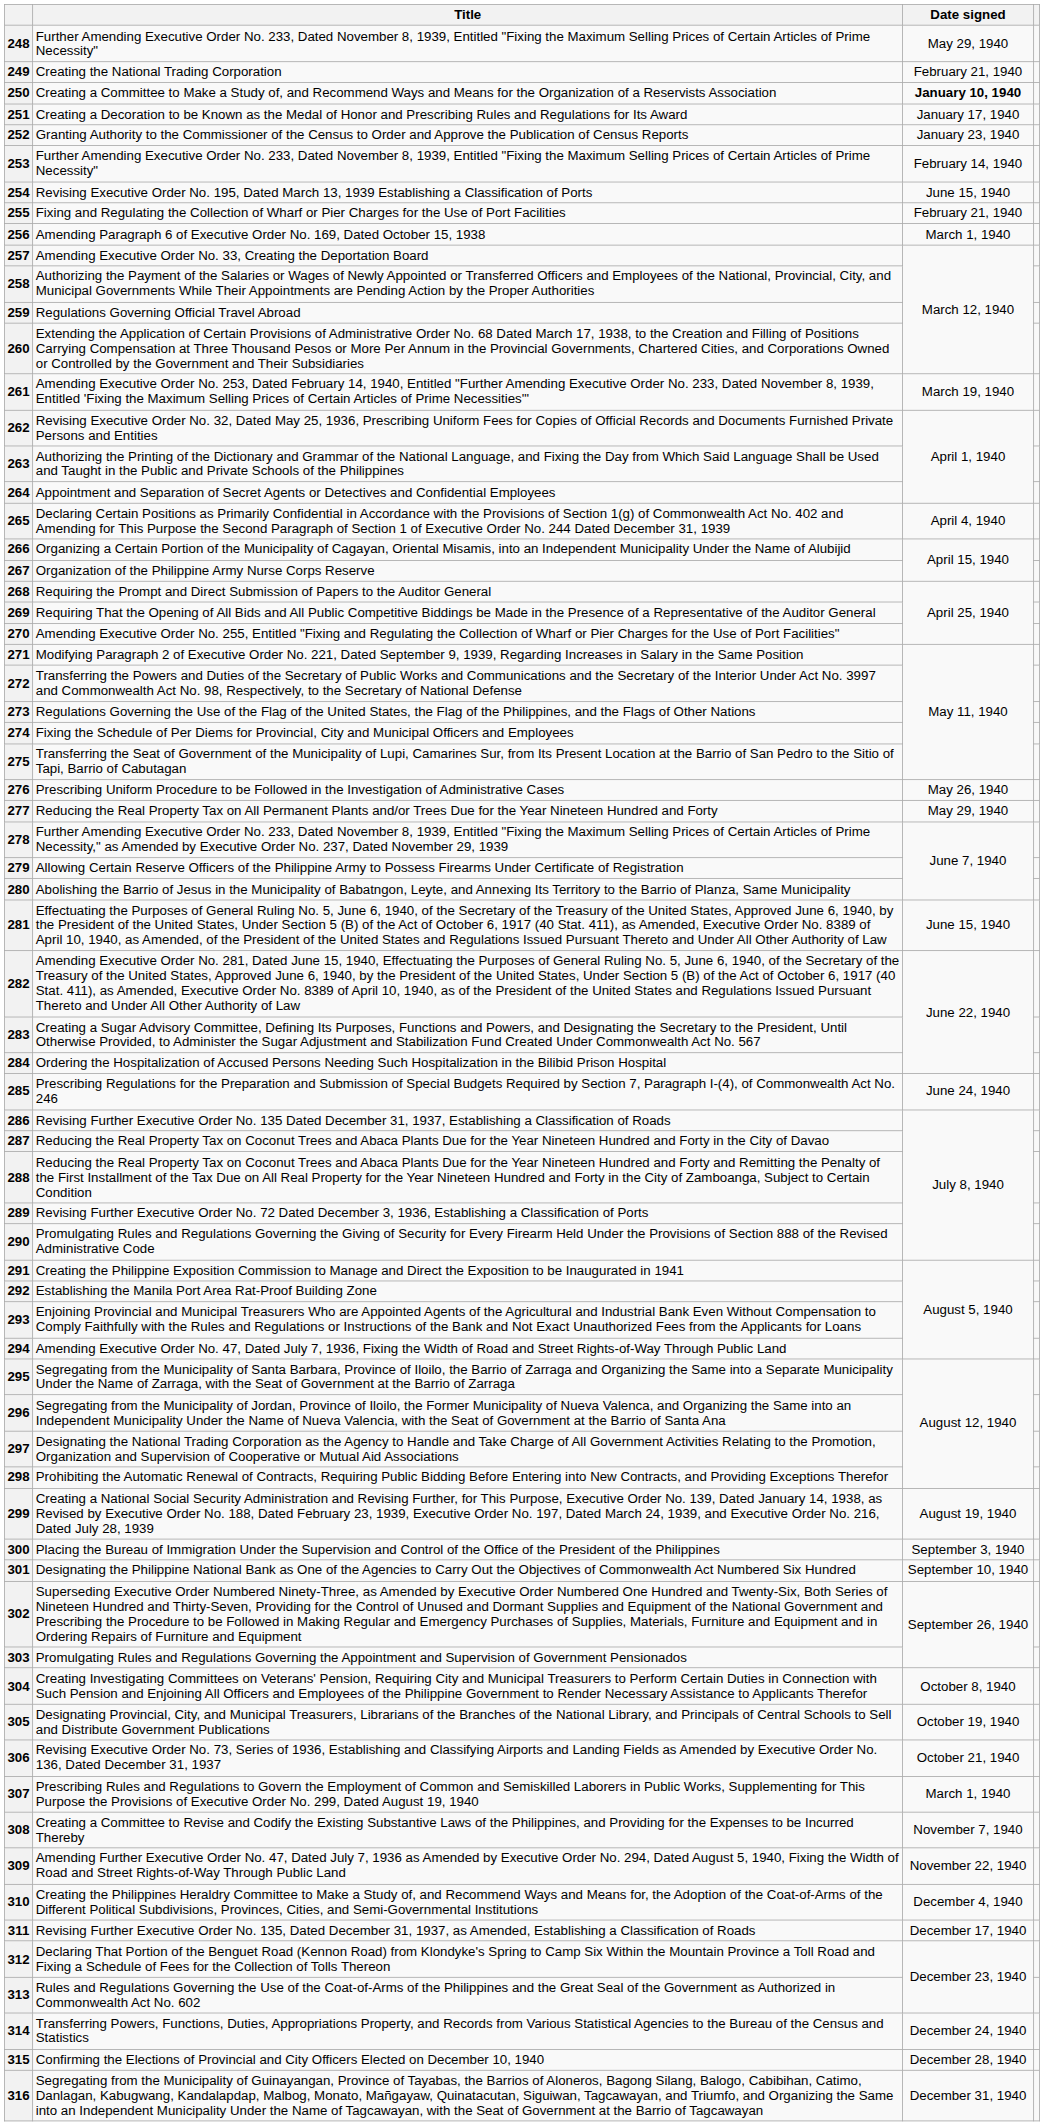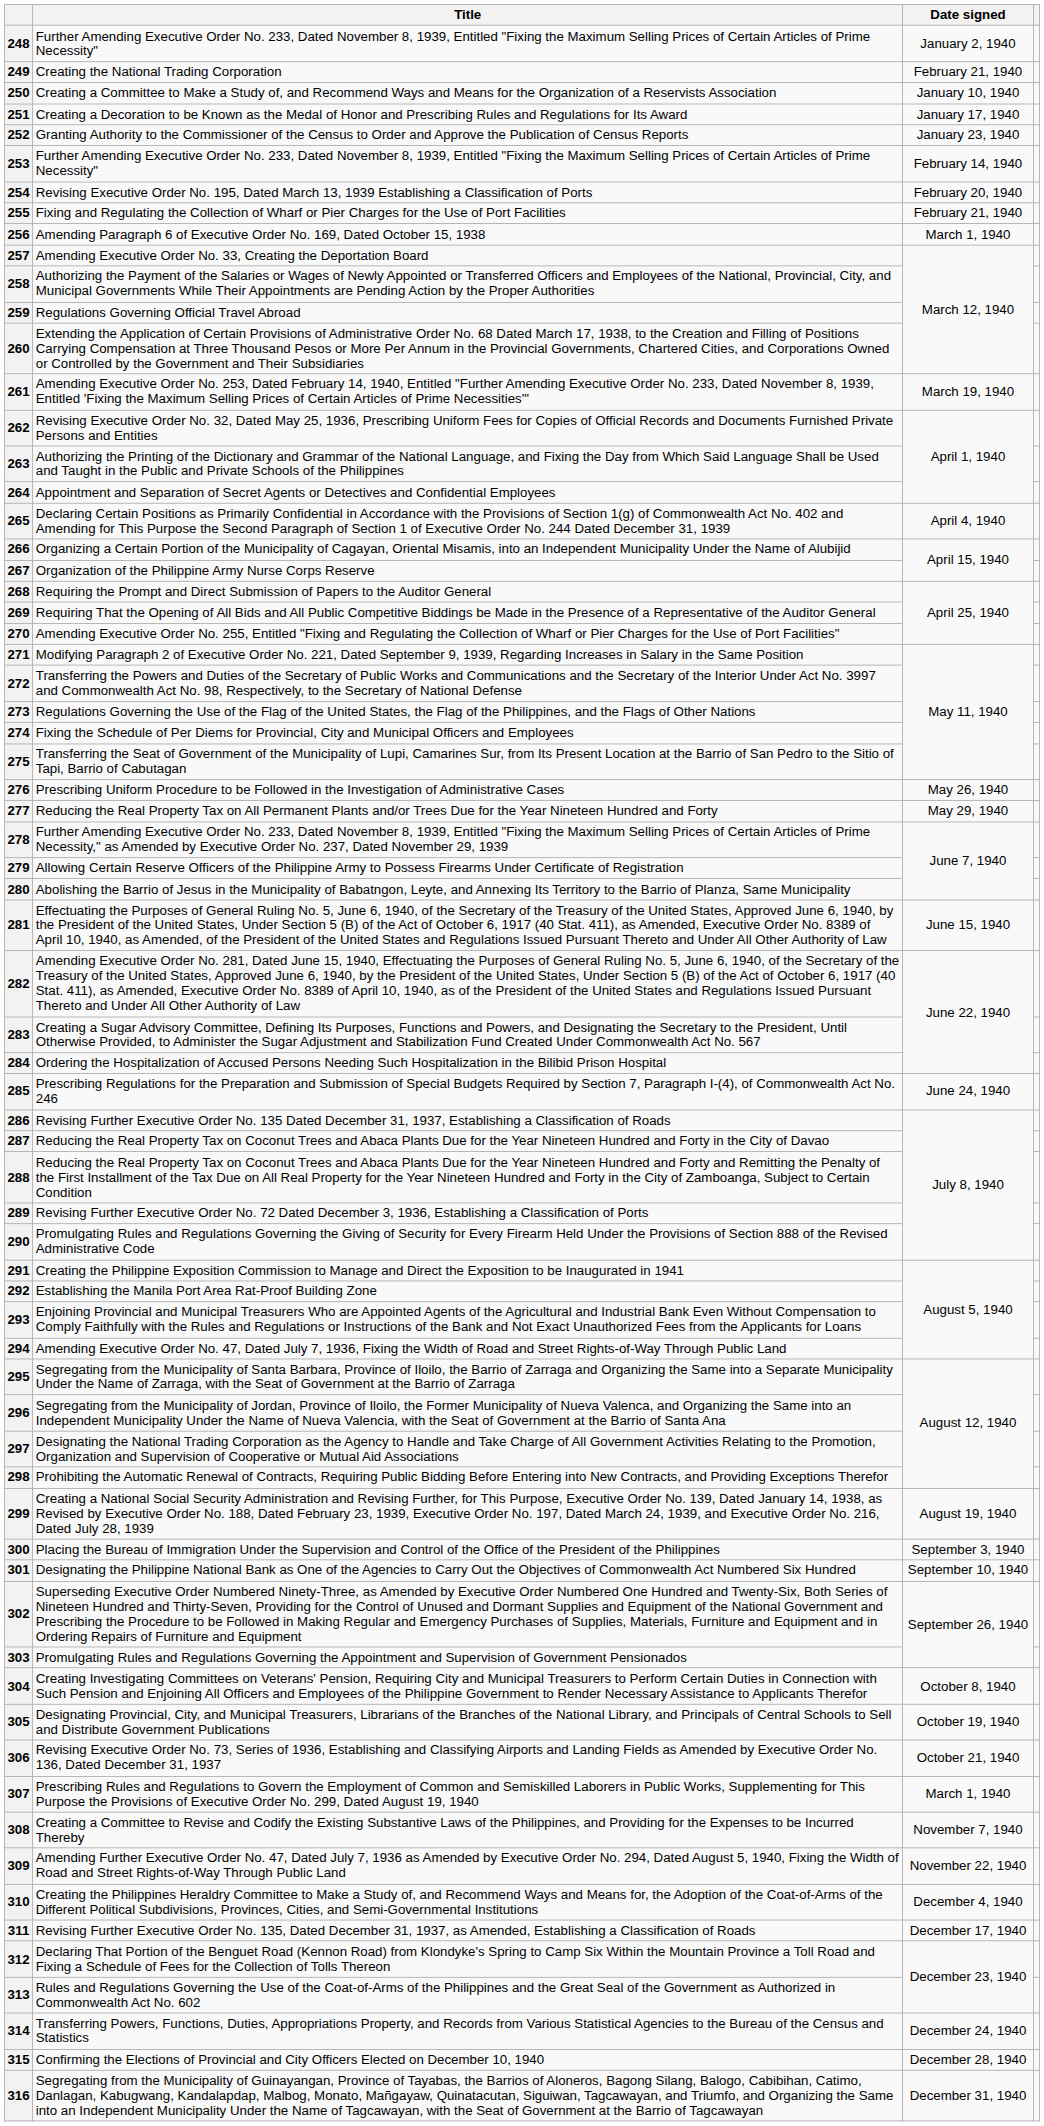248 | Date signed: May 29, 1940 -> January 2, 1940
250 | Date signed: bold -> normal
254 | Date signed: June 15, 1940 -> February 20, 1940
